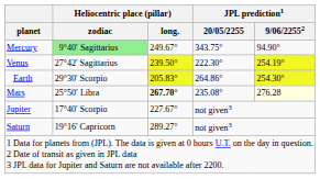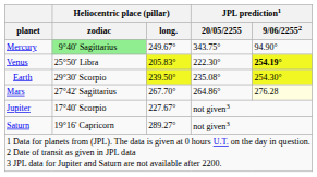Venus | Heliocentric place (pillar) / zodiac: 27°42' Sagittarius -> 25°50′ Libra
Venus | Heliocentric place (pillar) / long.: 239.50° -> 205.83°
Venus | JPL prediction1 / 9/06/22552: normal -> bold
Earth | Heliocentric place (pillar) / long.: 205.83° -> 239.50°
Earth | JPL prediction1 / 20/05/2255: 264.86° -> 235.08°
Mars | Heliocentric place (pillar) / zodiac: 25°50′ Libra -> 27°42' Sagittarius
Mars | Heliocentric place (pillar) / long.: bold -> normal
Mars | JPL prediction1 / 20/05/2255: 235.08° -> 264.86°
